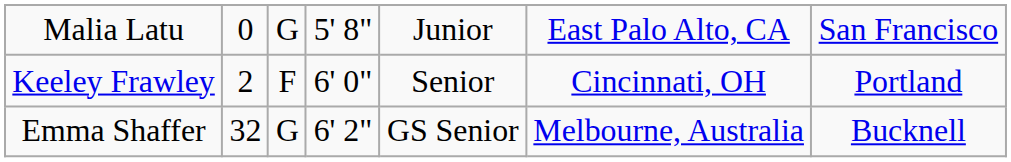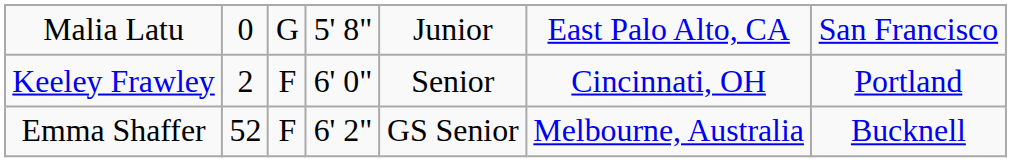Emma Shaffer | column 2: 32 -> 52
Emma Shaffer | column 3: G -> F
